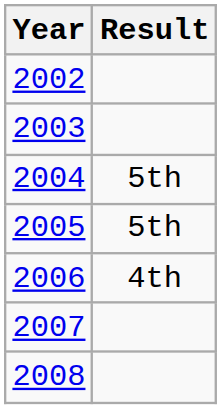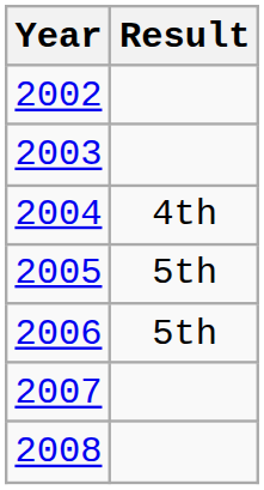2004 | Result: 5th -> 4th
2006 | Result: 4th -> 5th
